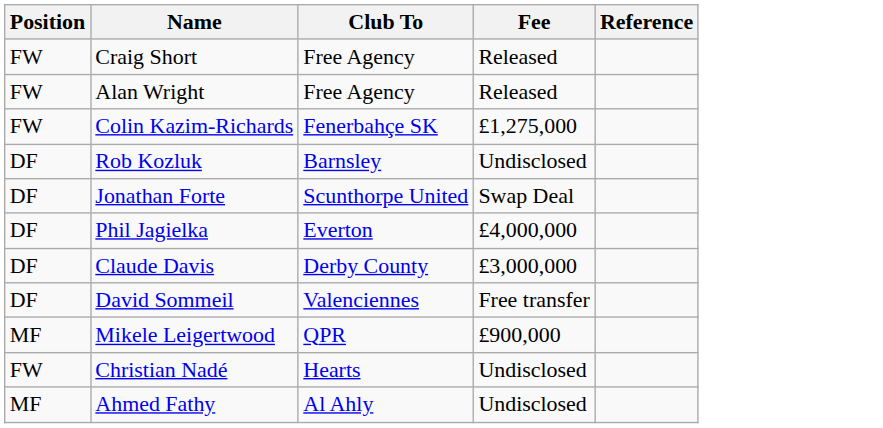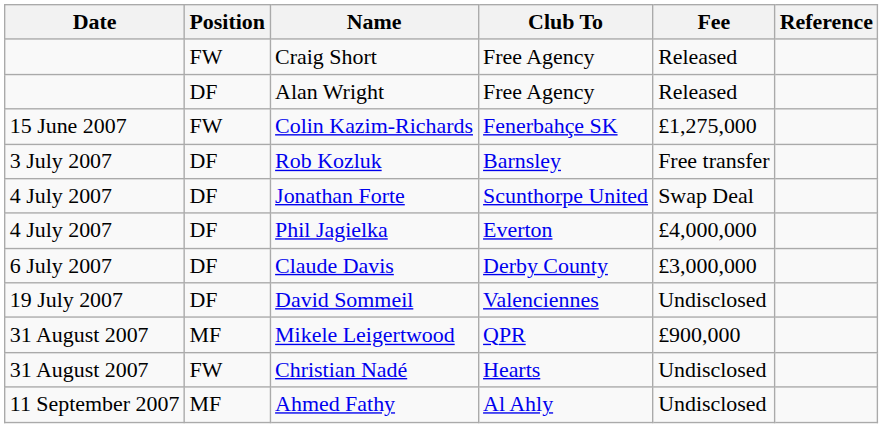+ column: Date | 15 June 2007 | 3 July 2007 | 4 July 2007 | 4 July 2007 | 6 July 2007 | 19 July 2007 | 31 August 2007 | 31 August 2007 | 11 September 2007
Alan Wright | Position: FW -> DF
Rob Kozluk | Fee: Undisclosed -> Free transfer
David Sommeil | Fee: Free transfer -> Undisclosed
